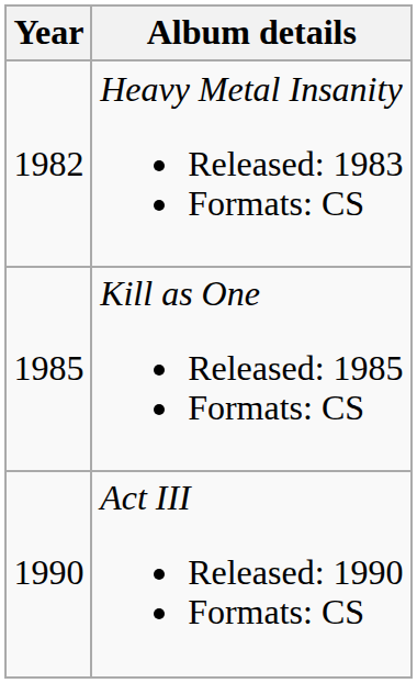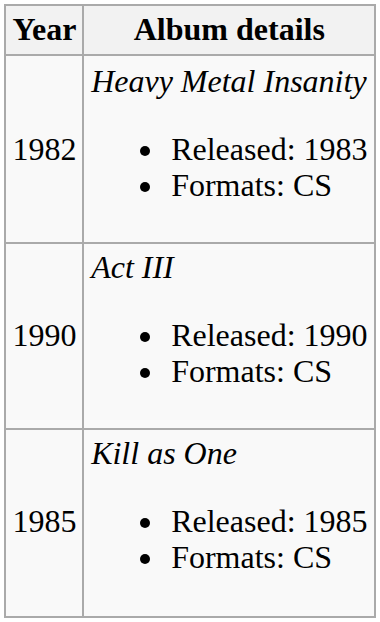rows swapped: Kill as One Released: 1985 Formats: CS <-> Act III Released: 1990 Formats: CS
